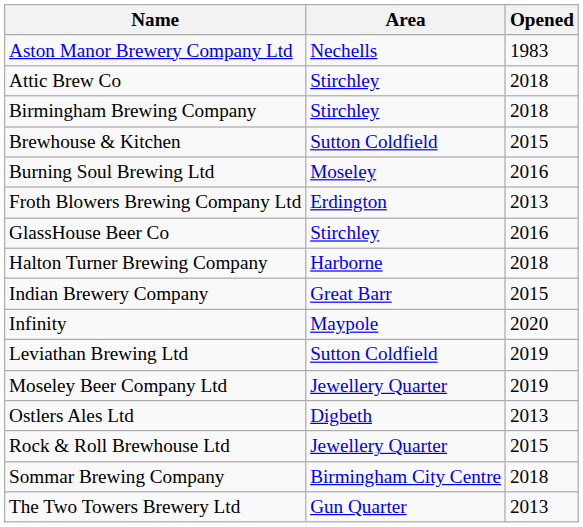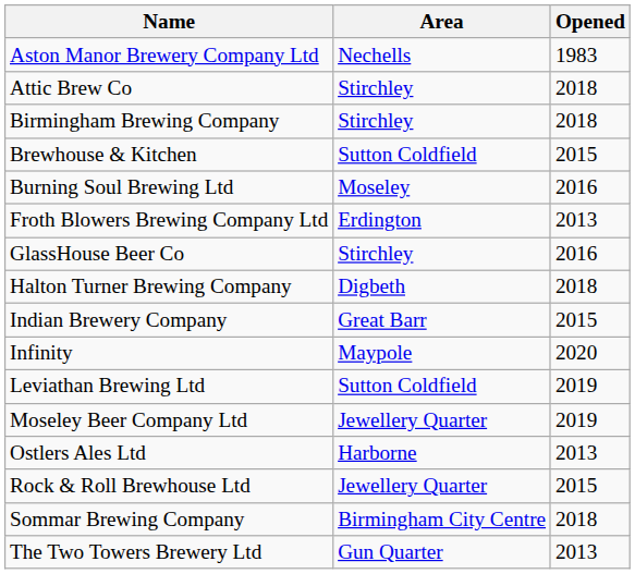Halton Turner Brewing Company | Area: Harborne -> Digbeth
Ostlers Ales Ltd | Area: Digbeth -> Harborne
